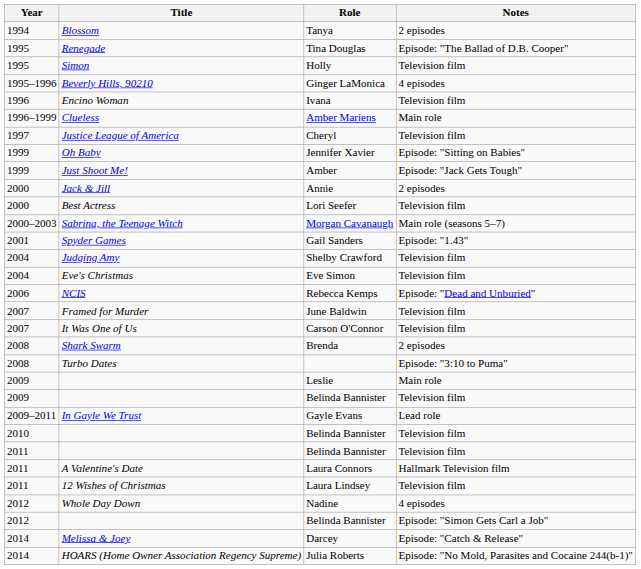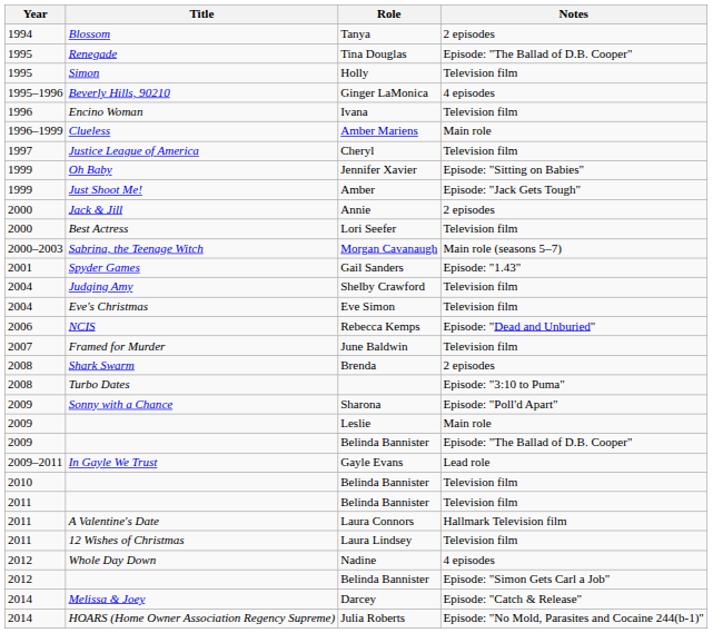- row: 2007 | It Was One of Us | Carson O'Connor | Television film
+ row: 2009 | Sonny with a Chance | Sharona | Episode: "Poll'd Apart"
2009 / Belinda Bannister | Notes: Television film -> Episode: "The Ballad of D.B. Cooper"
